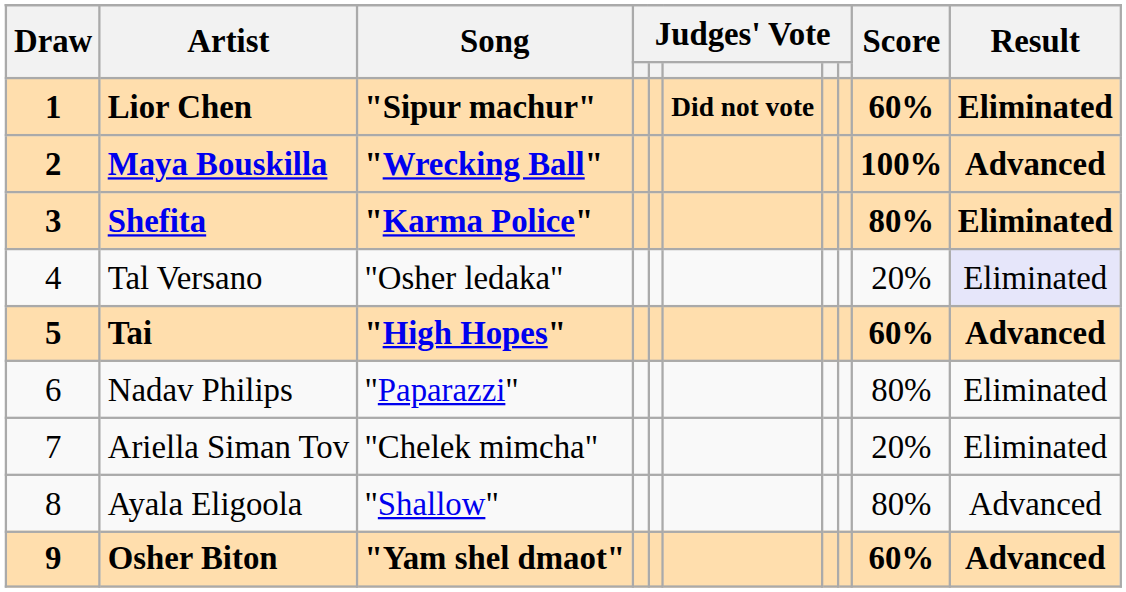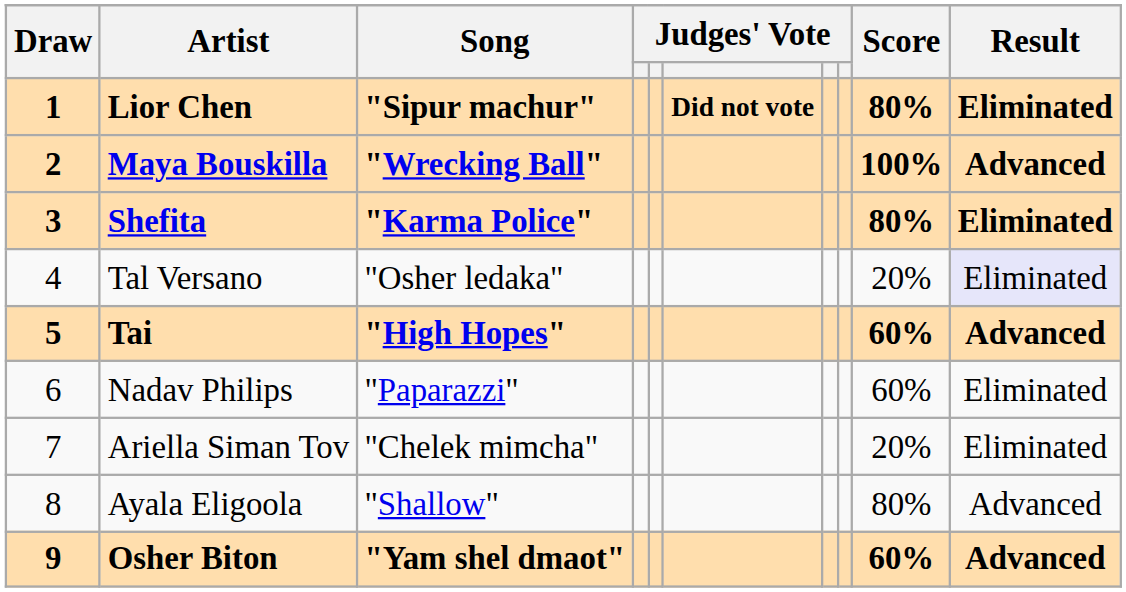Lior Chen | Score: 60% -> 80%
Nadav Philips | Score: 80% -> 60%
